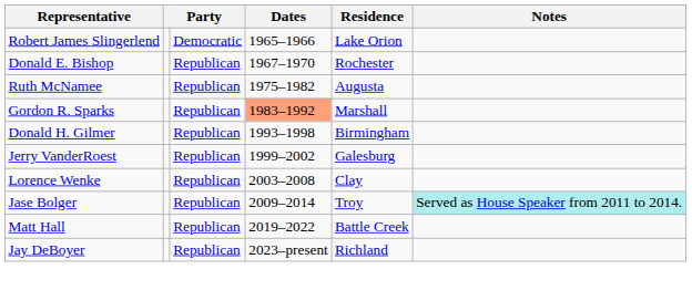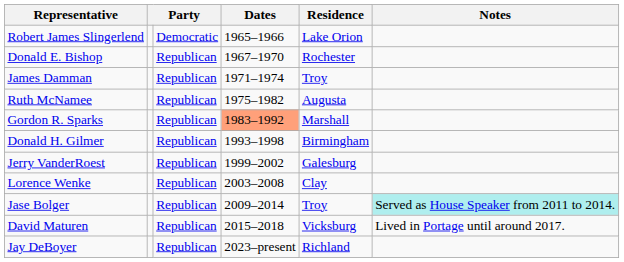+ row: James Damman | Republican | 1971–1974 | Troy
+ row: David Maturen | Republican | 2015–2018 | Vicksburg | Lived in Portage until around 2017.
- row: Matt Hall | Republican | 2019–2022 | Battle Creek
